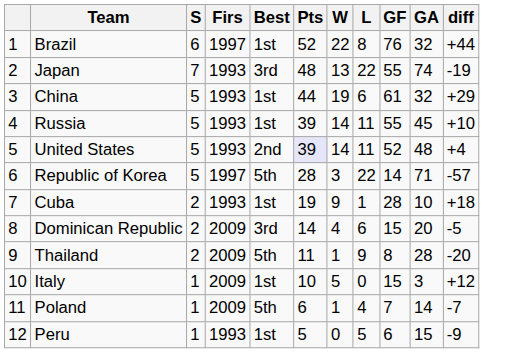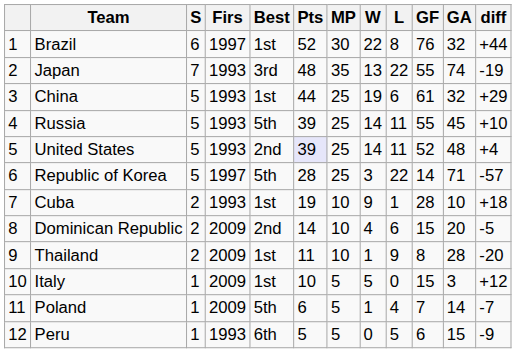+ column: MP | 30 | 35 | 25 | 25 | 25 | 25 | 10 | 10 | 10 | 5 | 5 | 5
Russia | Best: 1st -> 5th
Dominican Republic | Best: 3rd -> 2nd
Thailand | Best: 5th -> 1st
Peru | Best: 1st -> 6th
